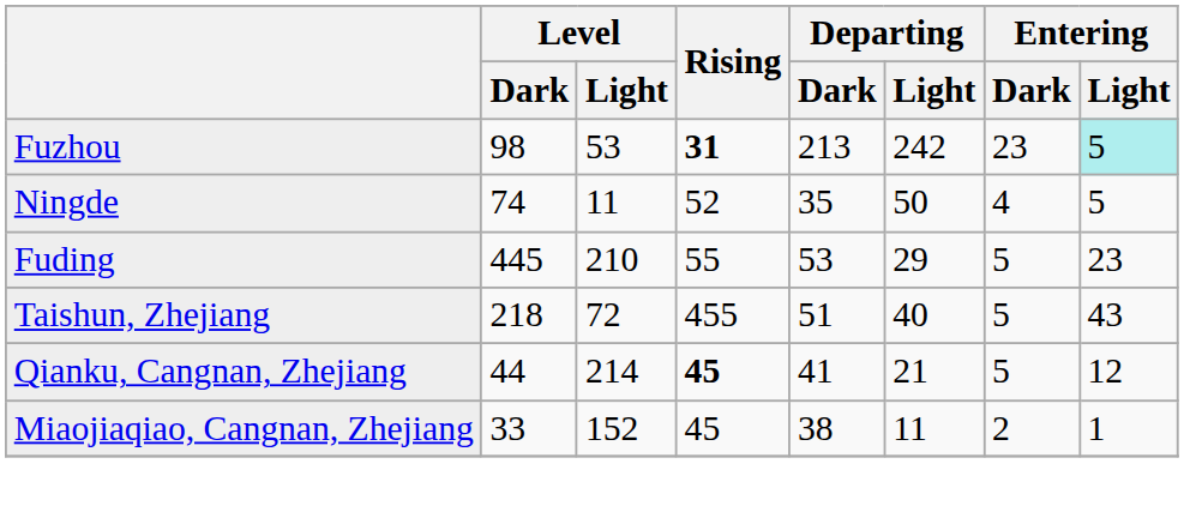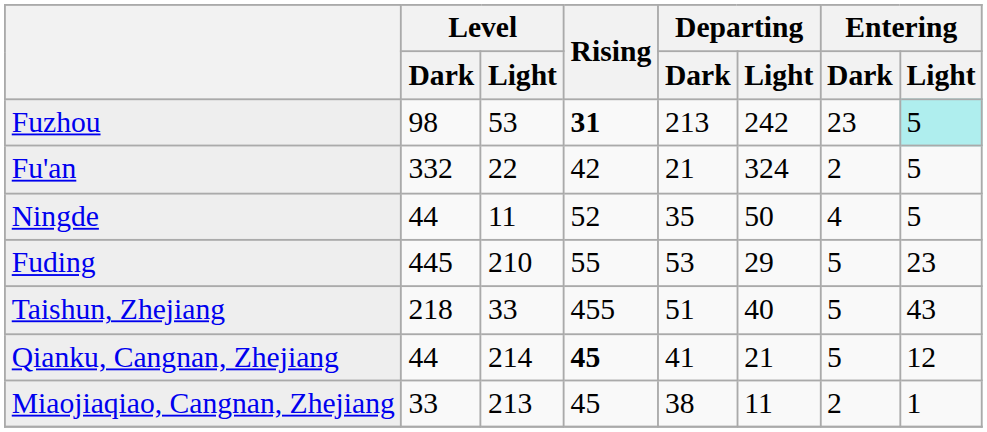+ row: Fu'an | 332 | 22 | 42 | 21 | 324 | 2 | 5
Ningde | Level / Dark: 74 -> 44
Taishun, Zhejiang | Level / Light: 72 -> 33
Miaojiaqiao, Cangnan, Zhejiang | Level / Light: 152 -> 213
